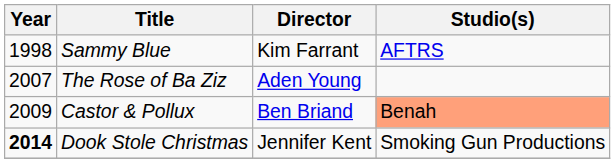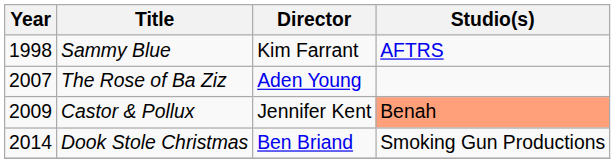Castor & Pollux | Director: Ben Briand -> Jennifer Kent
Dook Stole Christmas | Year: bold -> normal
Dook Stole Christmas | Director: Jennifer Kent -> Ben Briand
